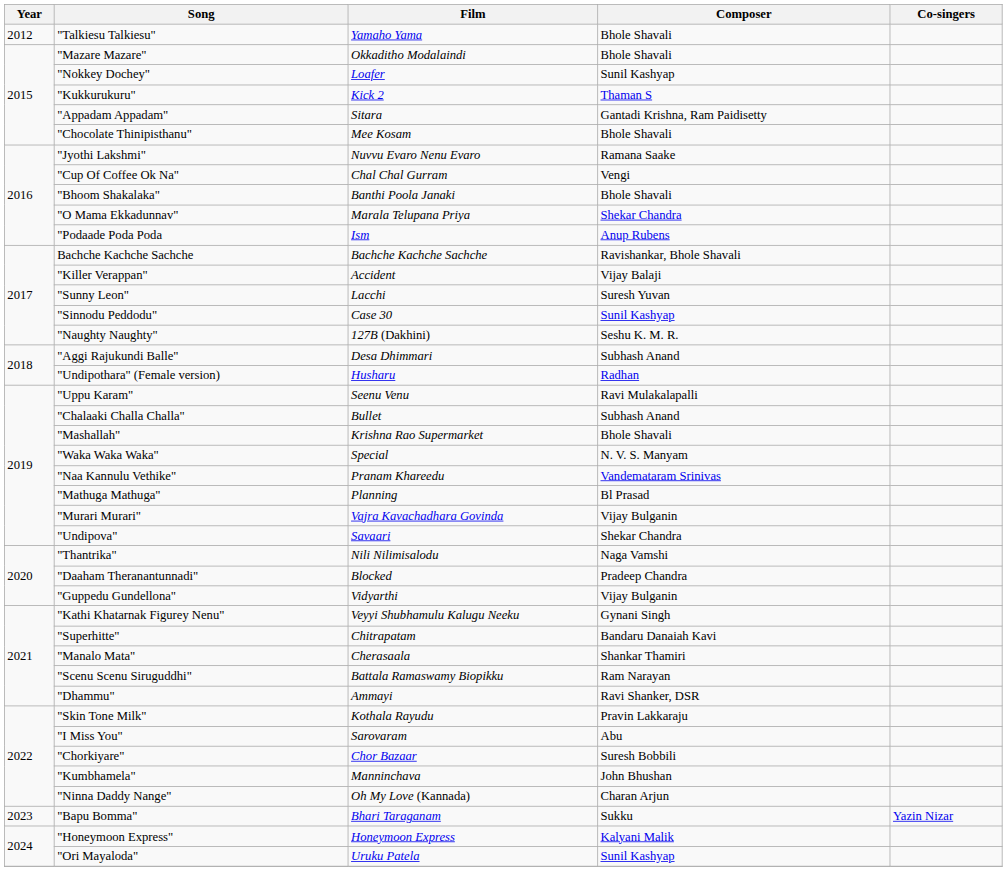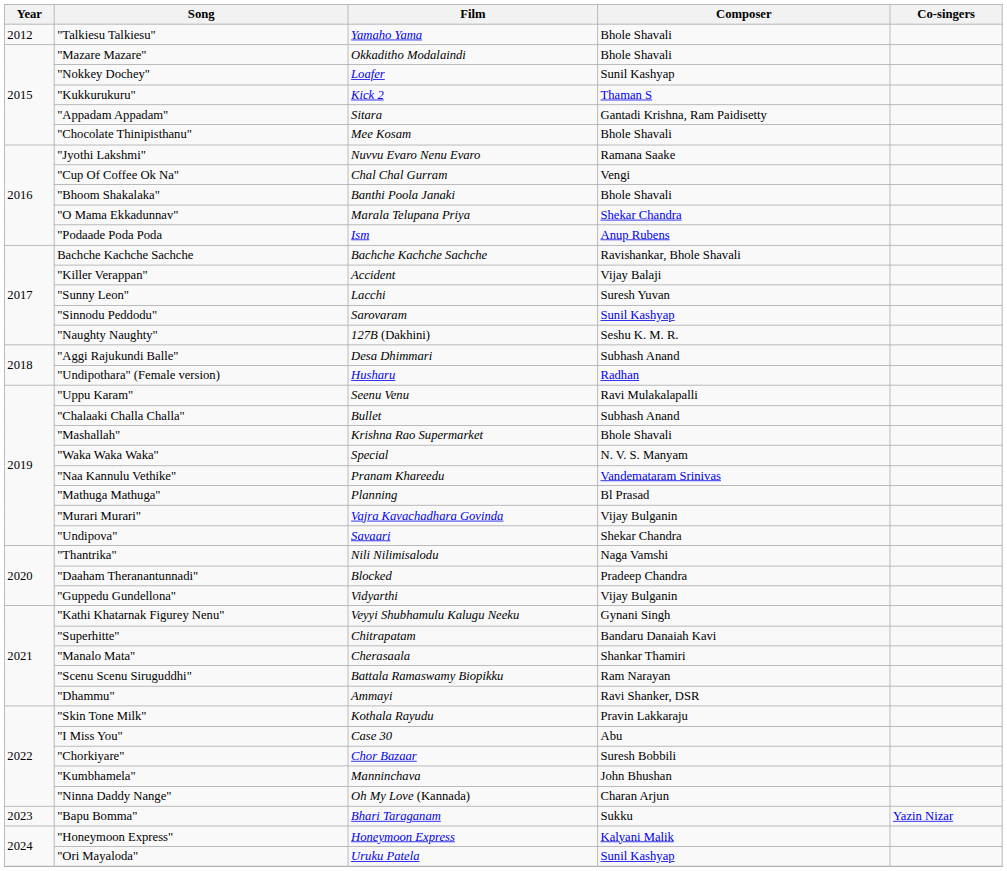"Sinnodu Peddodu" | Film: Case 30 -> Sarovaram
"I Miss You" | Film: Sarovaram -> Case 30
